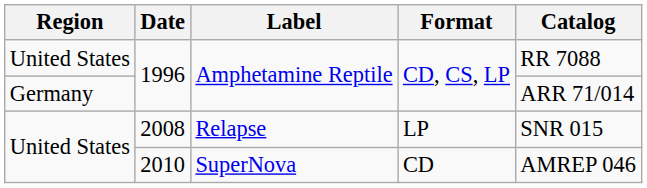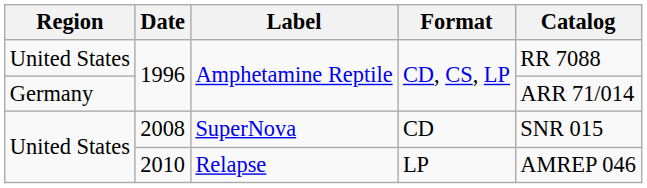2008 | Label: Relapse -> SuperNova
2008 | Format: LP -> CD
2010 | Label: SuperNova -> Relapse
2010 | Format: CD -> LP
